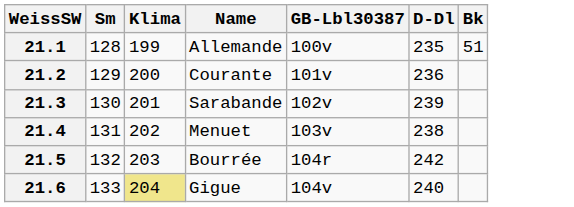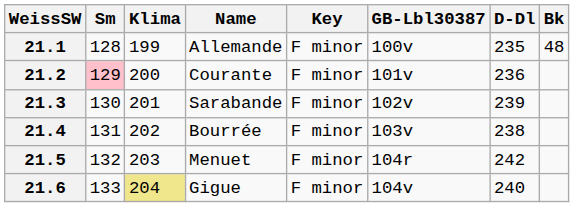+ column: Key | F minor | F minor | F minor | F minor | F minor | F minor
21.1 | Bk: 51 -> 48
21.2 | Sm: no background -> pink background
21.4 | Name: Menuet -> Bourrée
21.5 | Name: Bourrée -> Menuet
